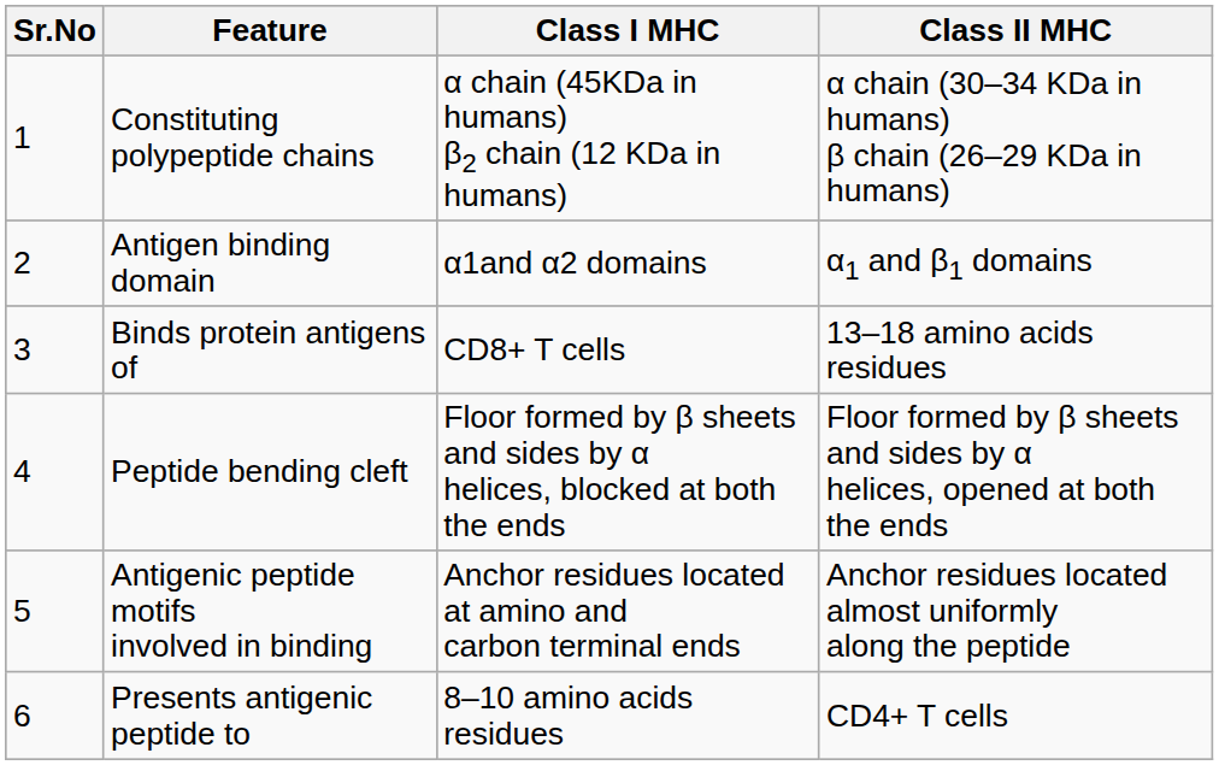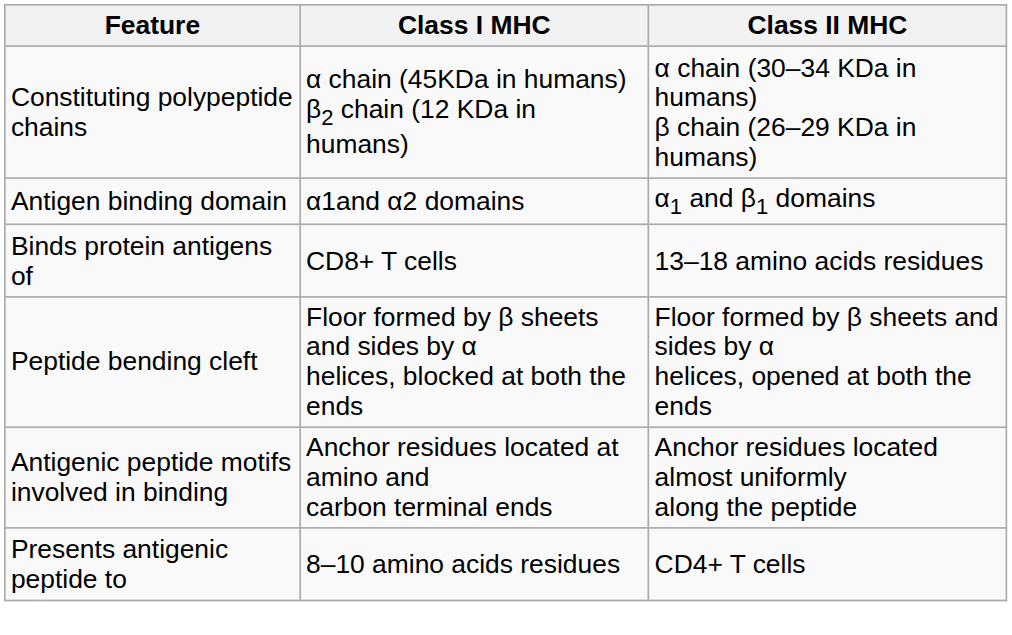- column: Sr.No | 1 | 2 | 3 | 4 | 5 | 6
